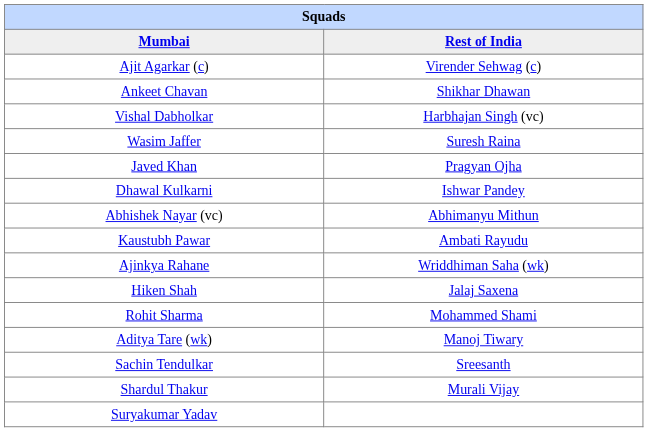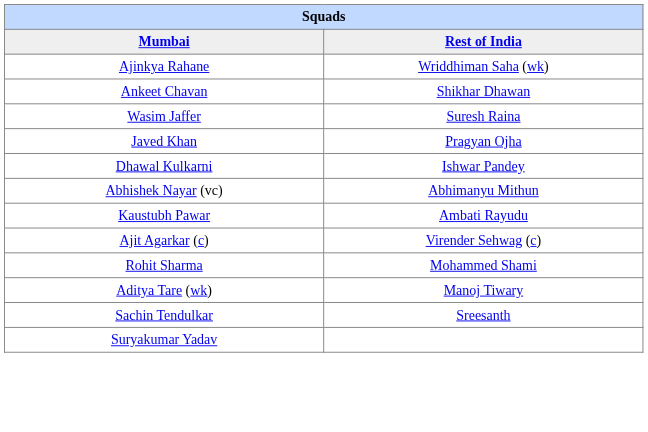rows swapped: Ajit Agarkar (c) <-> Ajinkya Rahane
- row: Vishal Dabholkar | Harbhajan Singh (vc)
- row: Hiken Shah | Jalaj Saxena
- row: Shardul Thakur | Murali Vijay
